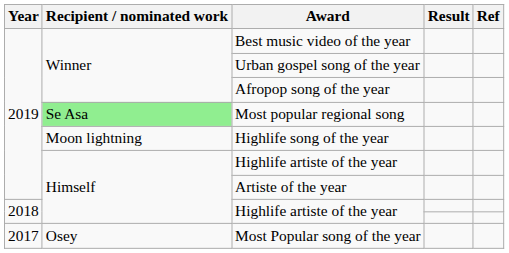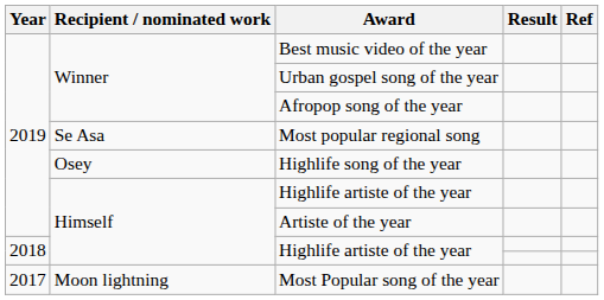Most popular regional song | Recipient / nominated work: lightgreen background -> no background
Highlife song of the year | Recipient / nominated work: Moon lightning -> Osey
Most Popular song of the year | Recipient / nominated work: Osey -> Moon lightning
